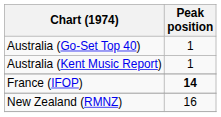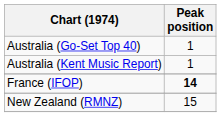New Zealand (RMNZ) | Peak position: 16 -> 15
